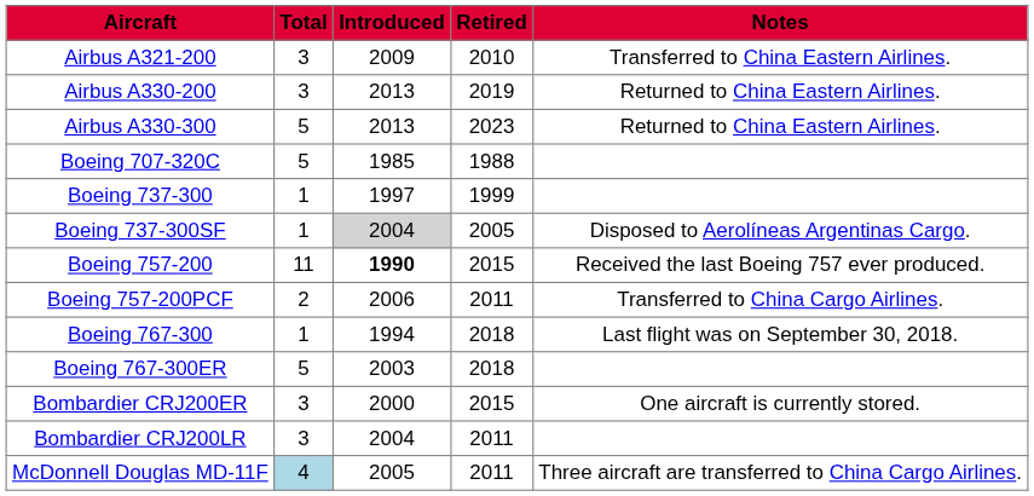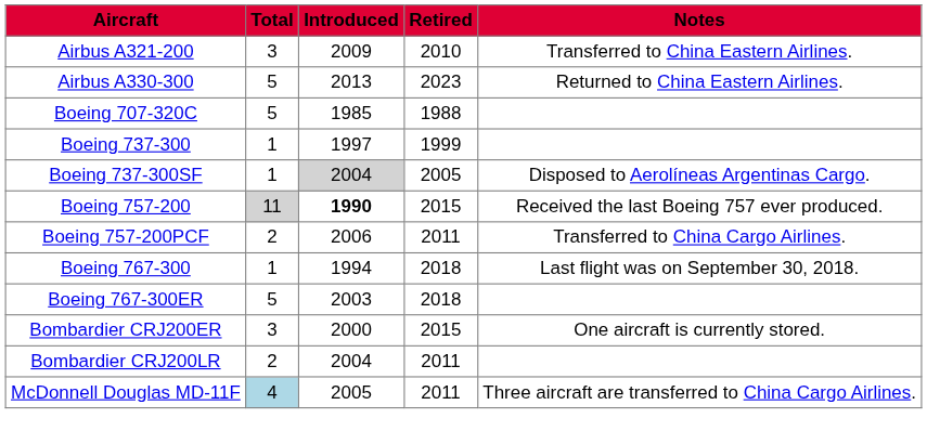- row: Airbus A330-200 | 3 | 2013 | 2019 | Returned to China Eastern Airlines.
Boeing 757-200 | Total: no background -> lightgrey background
Bombardier CRJ200LR | Total: 3 -> 2
